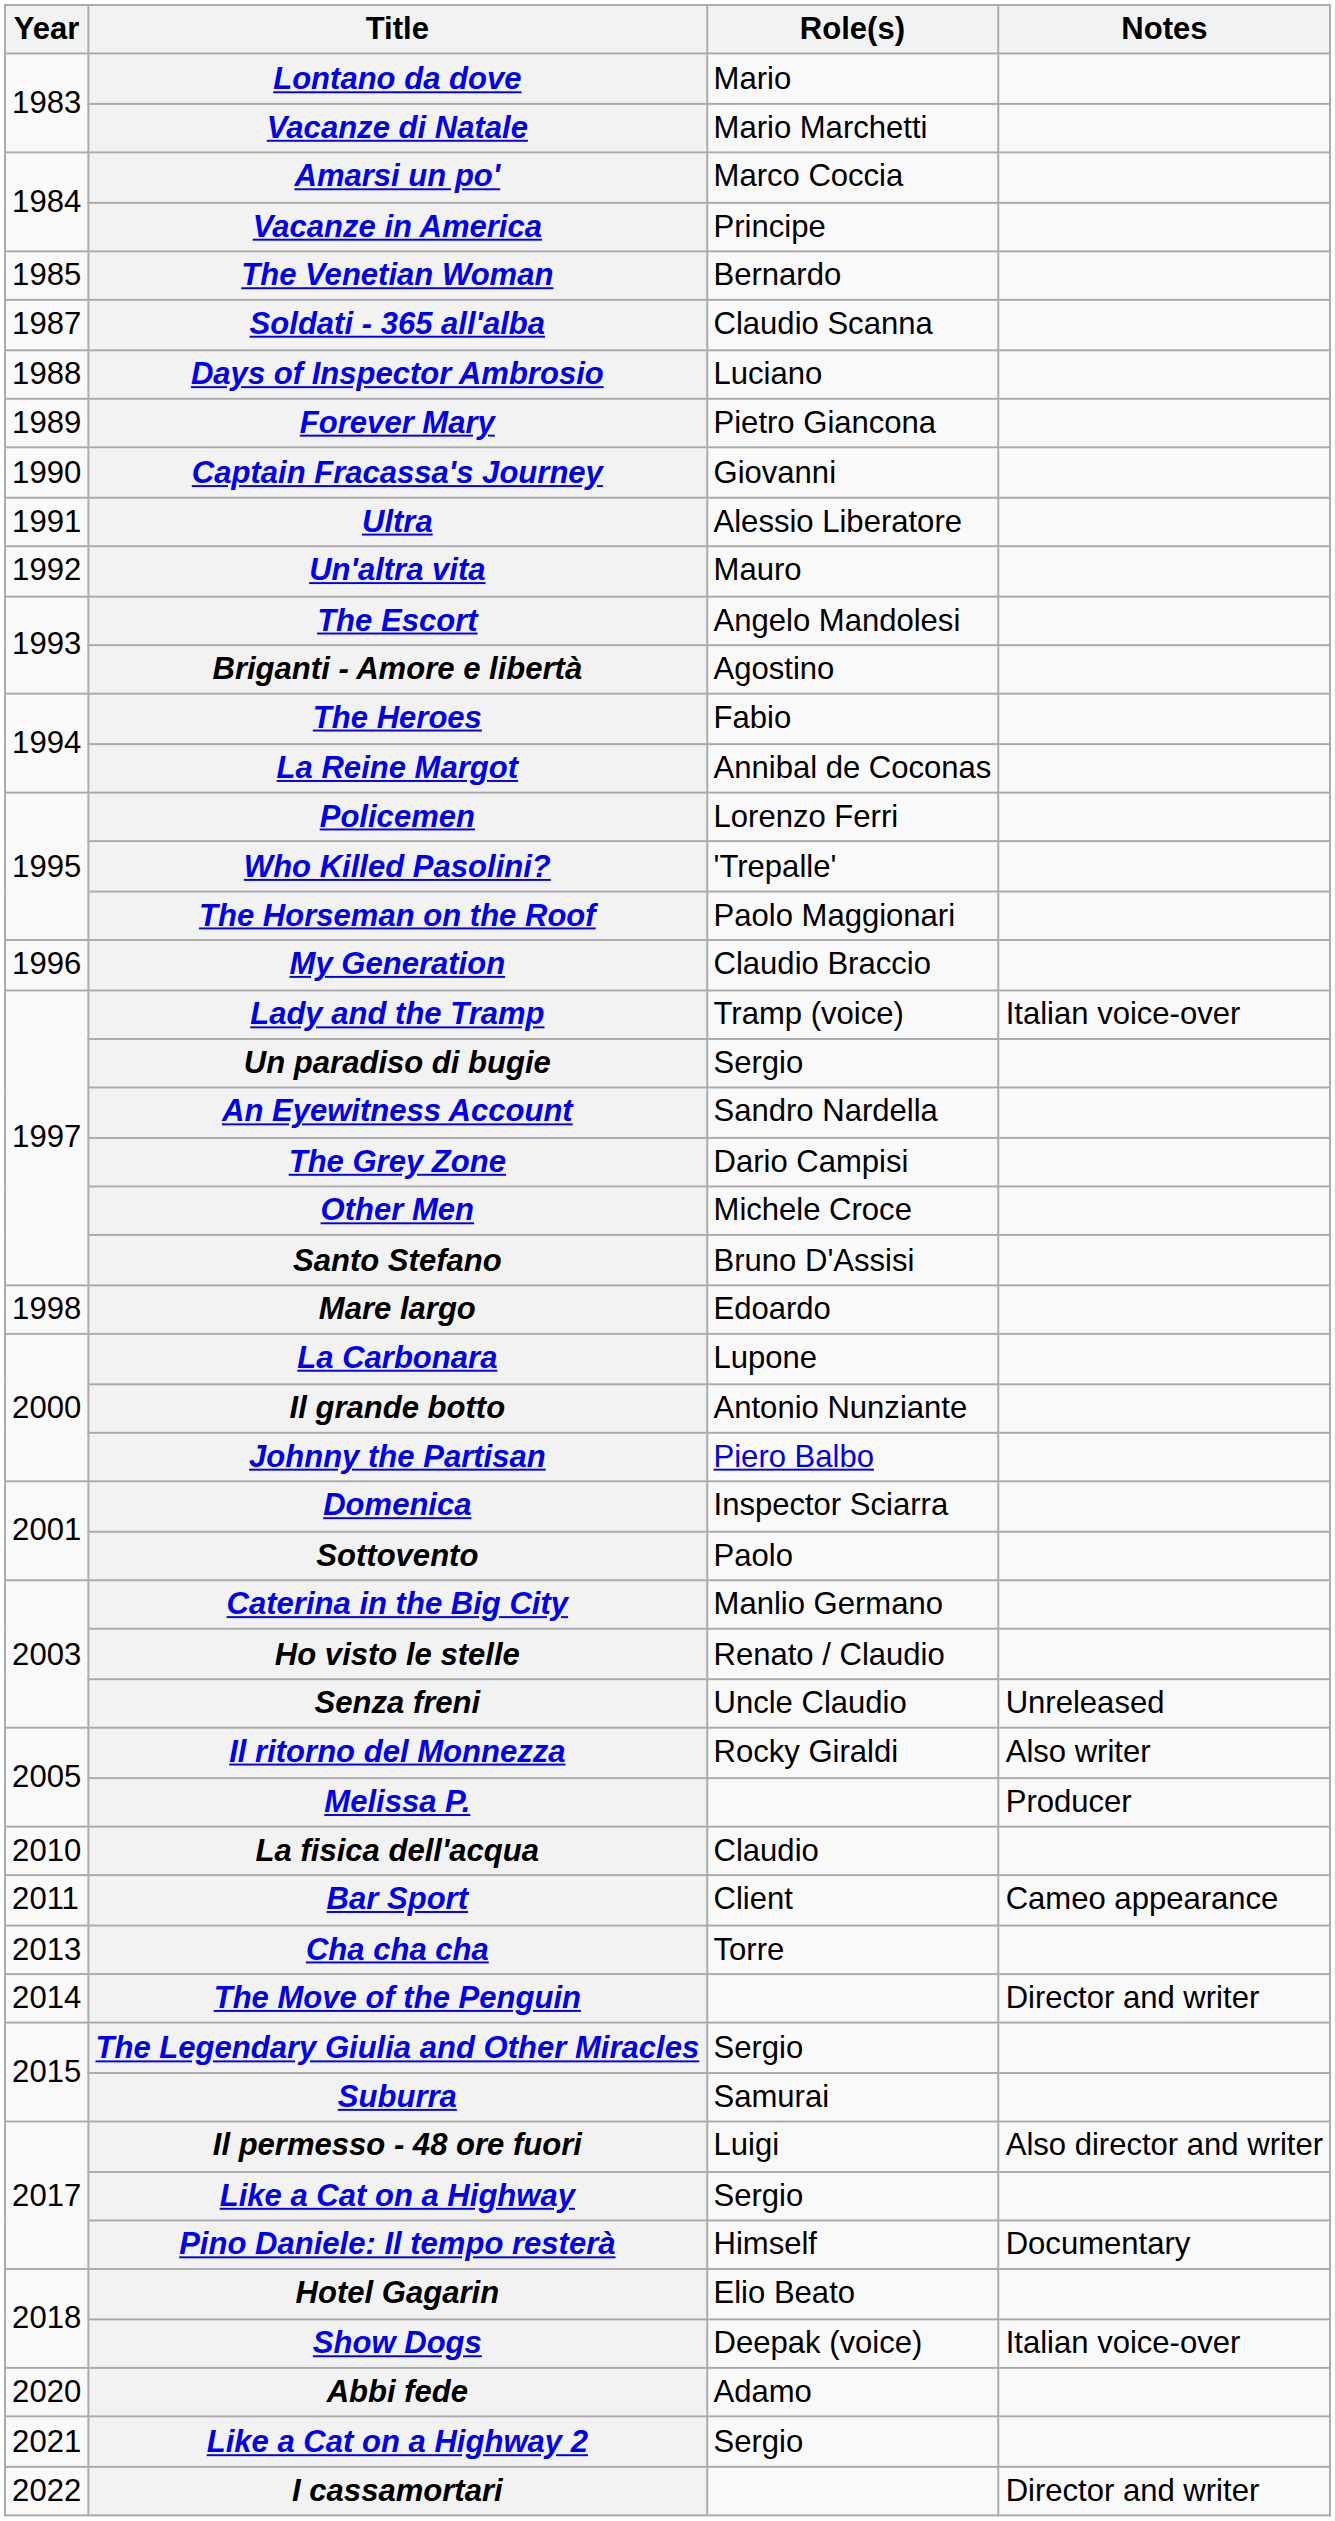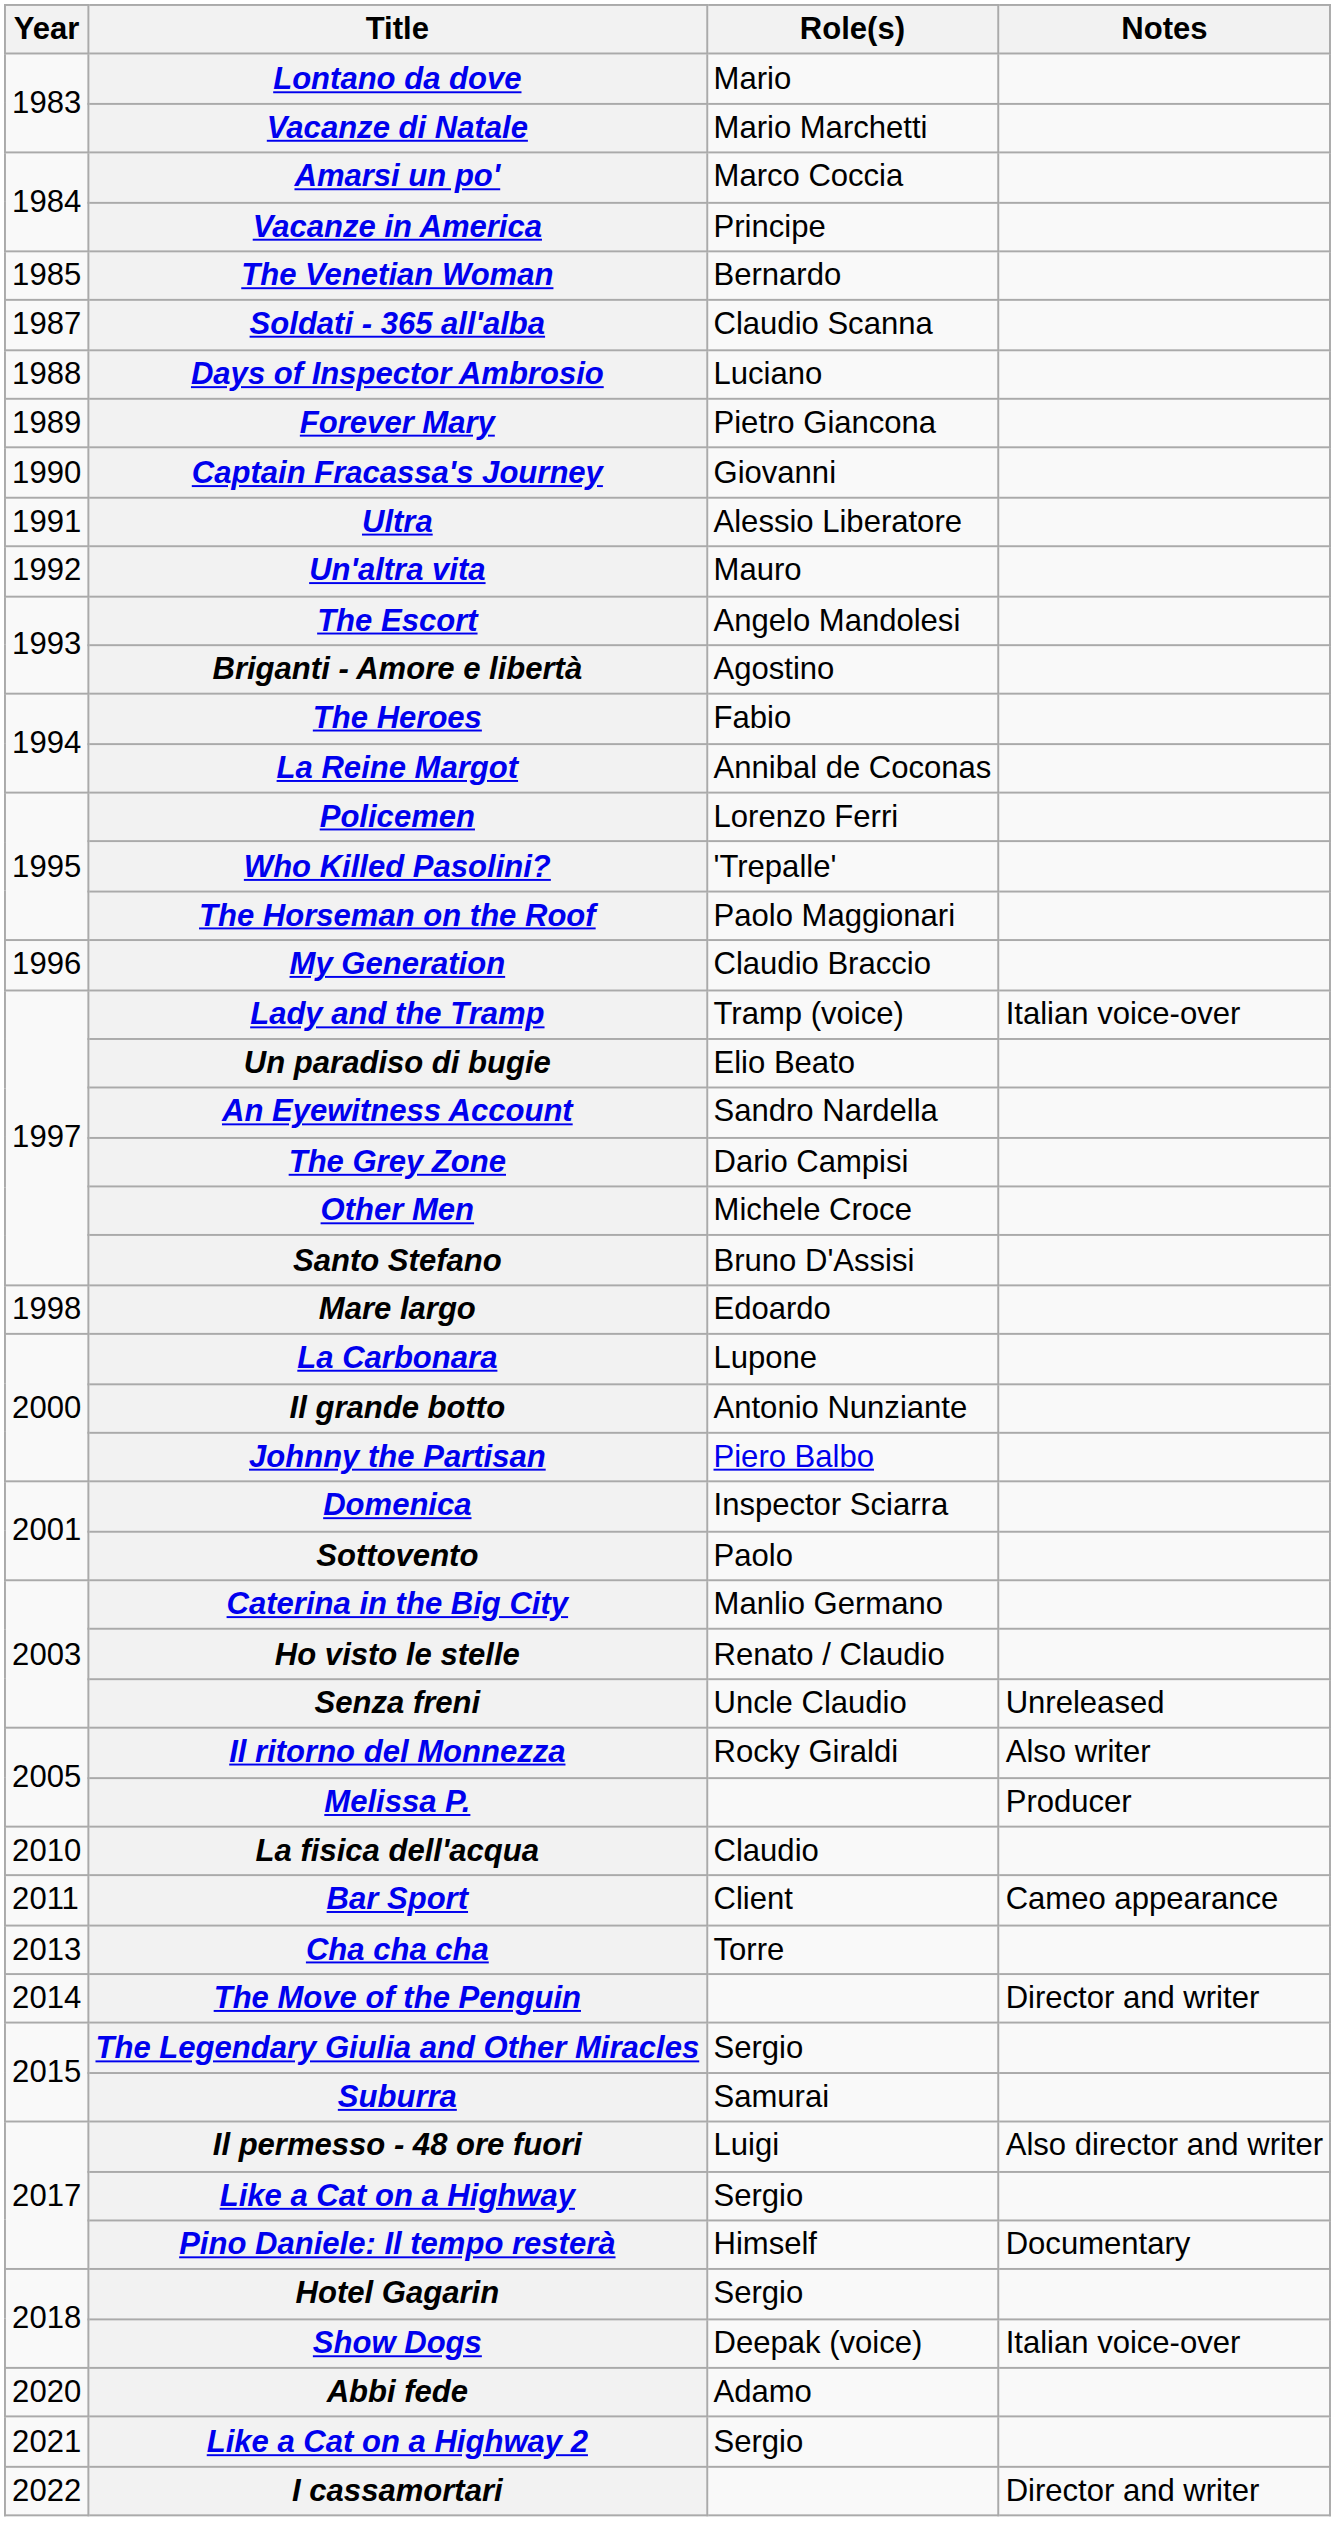Un paradiso di bugie | Role(s): Sergio -> Elio Beato
Hotel Gagarin | Role(s): Elio Beato -> Sergio
